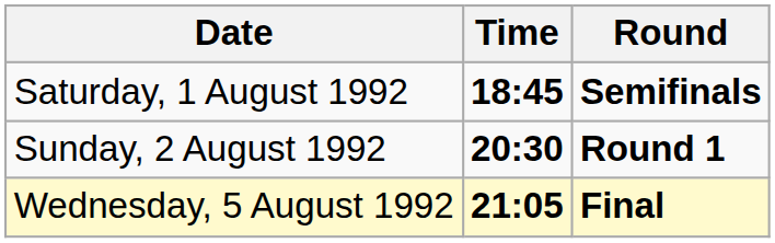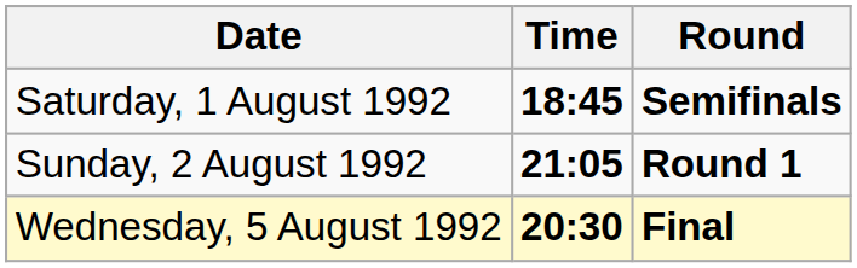Sunday, 2 August 1992 | Time: 20:30 -> 21:05
Wednesday, 5 August 1992 | Time: 21:05 -> 20:30
